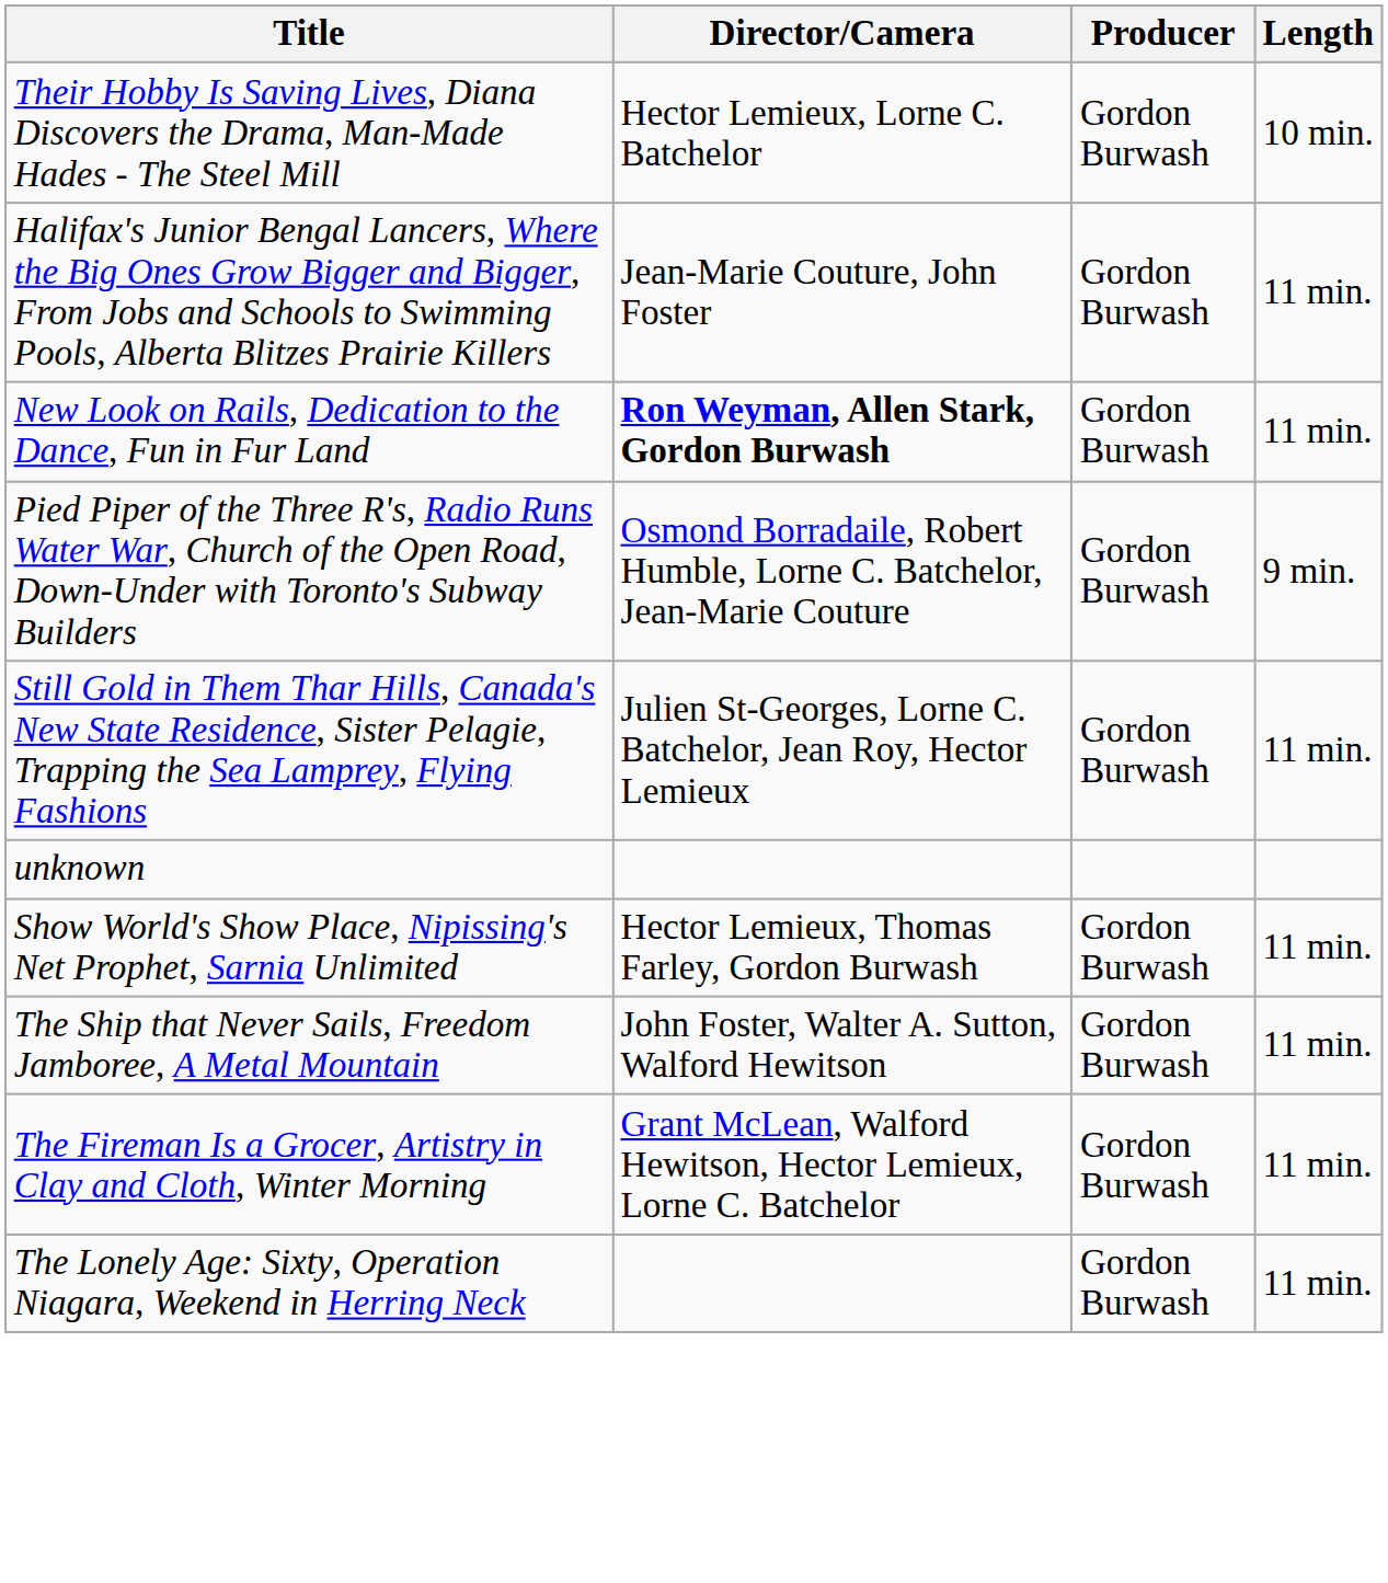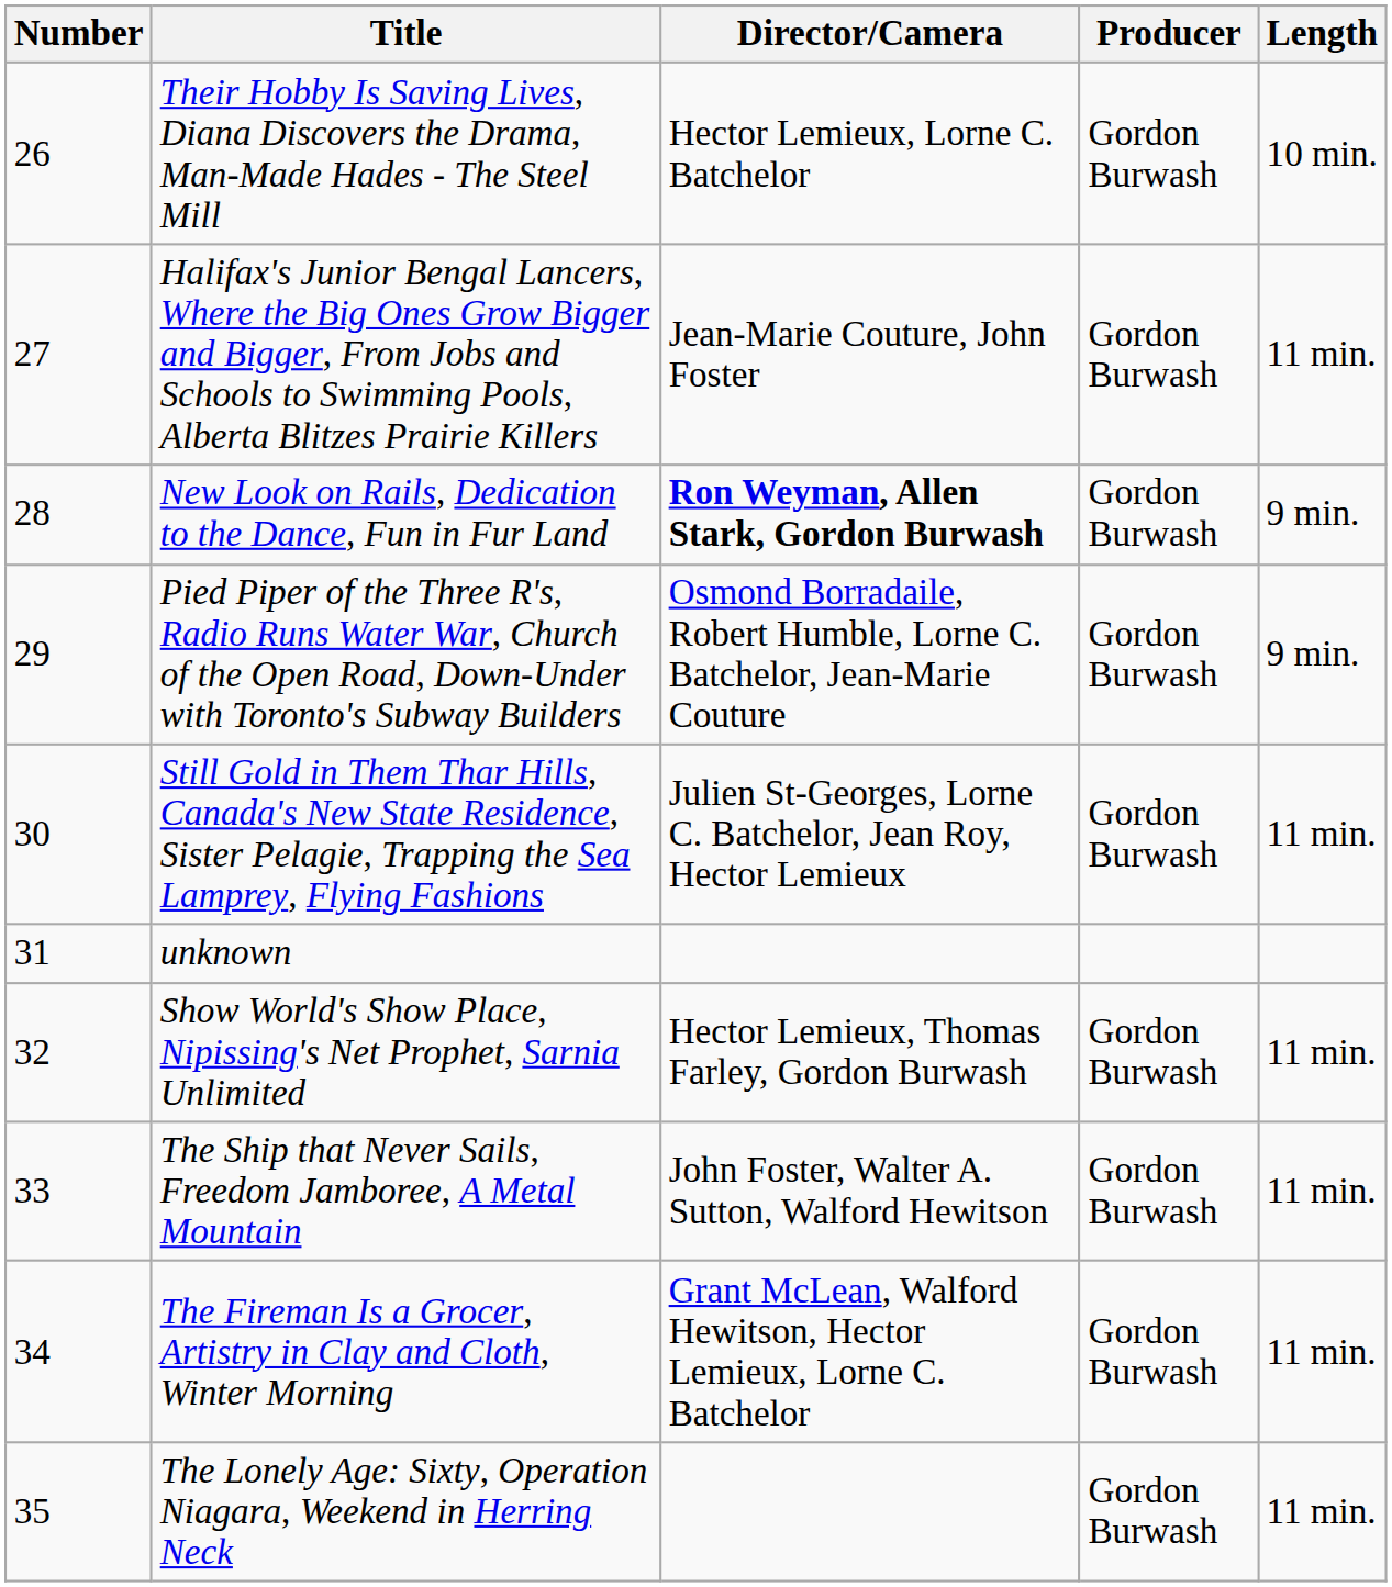+ column: Number | 26 | 27 | 28 | 29 | 30 | 31 | 32 | 33 | 34 | 35
New Look on Rails, Dedication to the Dance, Fun in Fur Land | Length: 11 min. -> 9 min.
